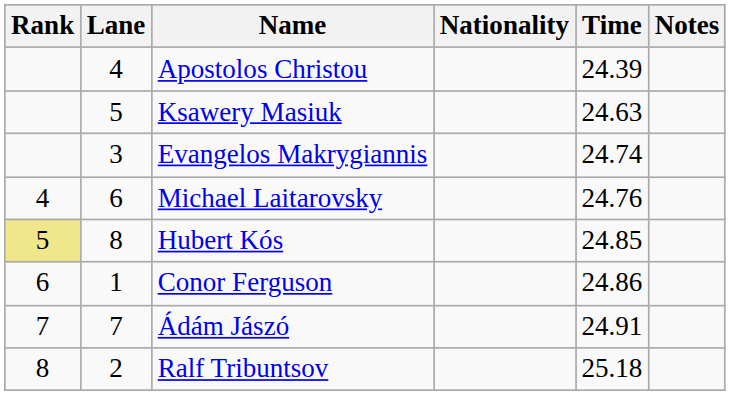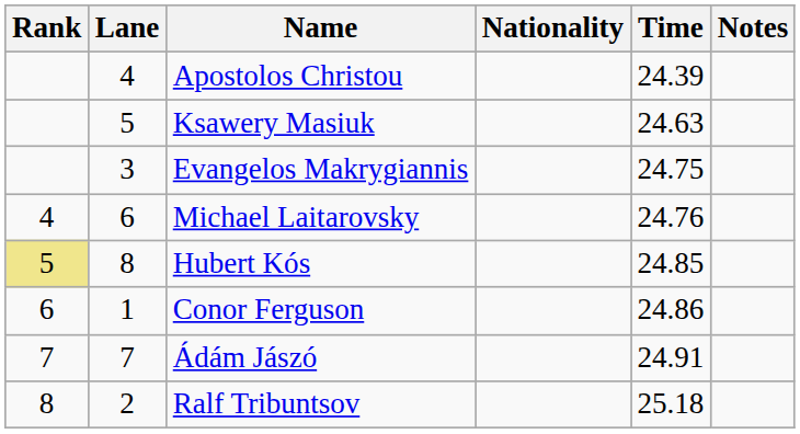Evangelos Makrygiannis | Time: 24.74 -> 24.75
